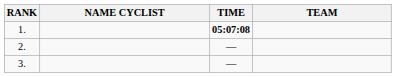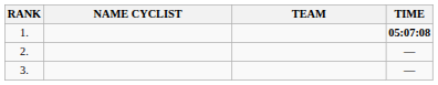columns swapped: TEAM <-> TIME
